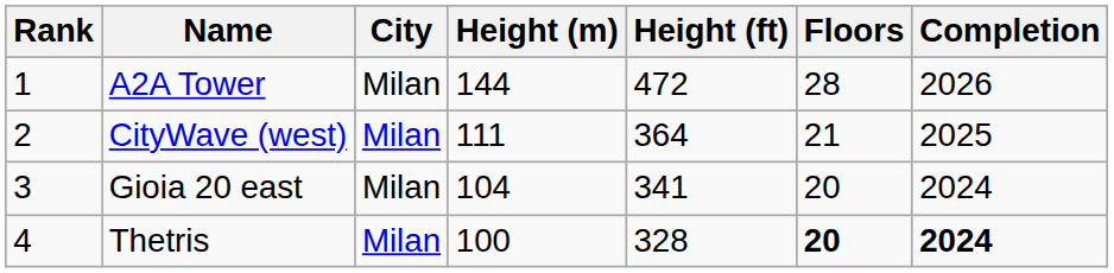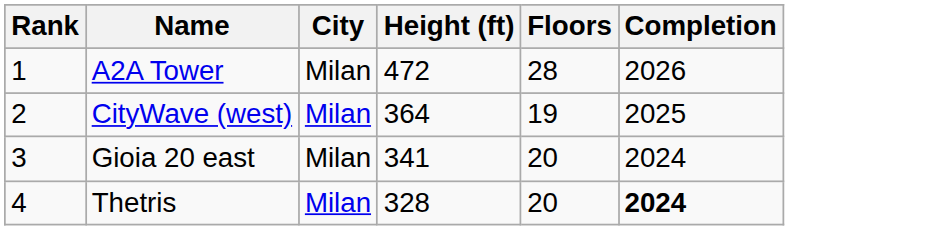- column: Height (m) | 144 | 111 | 104 | 100
CityWave (west) | Floors: 21 -> 19
Thetris | Floors: bold -> normal
